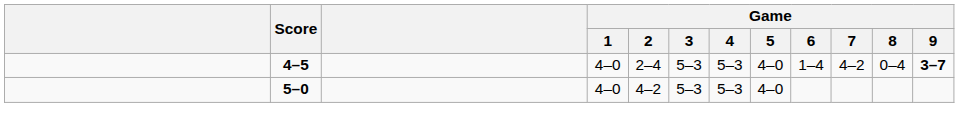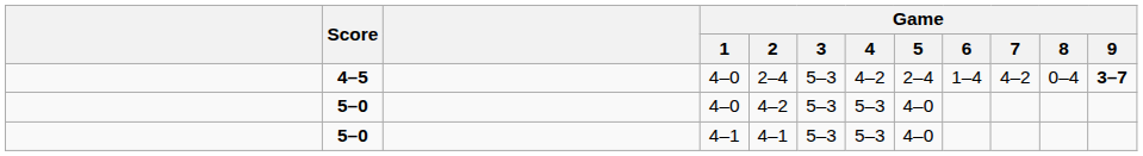4–5 | Game / 4: 5–3 -> 4–2
4–5 | Game / 5: 4–0 -> 2–4
+ row: 5–0 | 4–1 | 4–1 | 5–3 | 5–3 | 4–0
